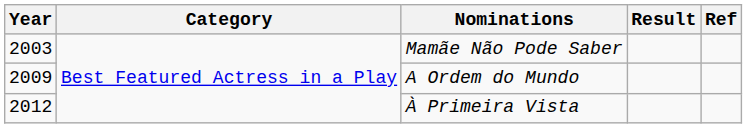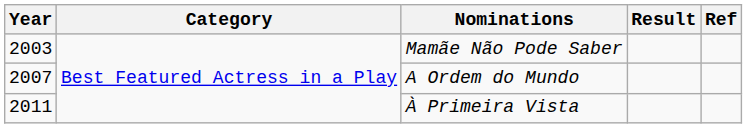A Ordem do Mundo | Year: 2009 -> 2007
À Primeira Vista | Year: 2012 -> 2011
